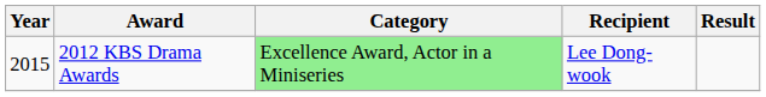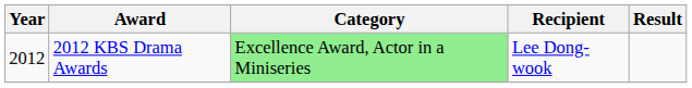2012 KBS Drama Awards | Year: 2015 -> 2012
